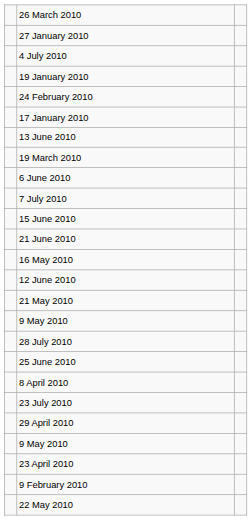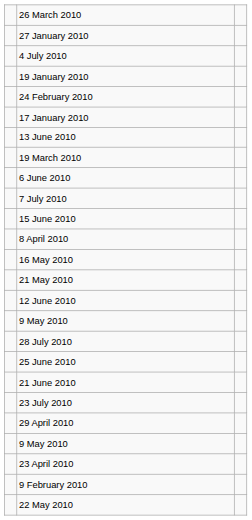rows swapped: 8 April 2010 <-> 21 June 2010
rows swapped: 12 June 2010 <-> 21 May 2010
